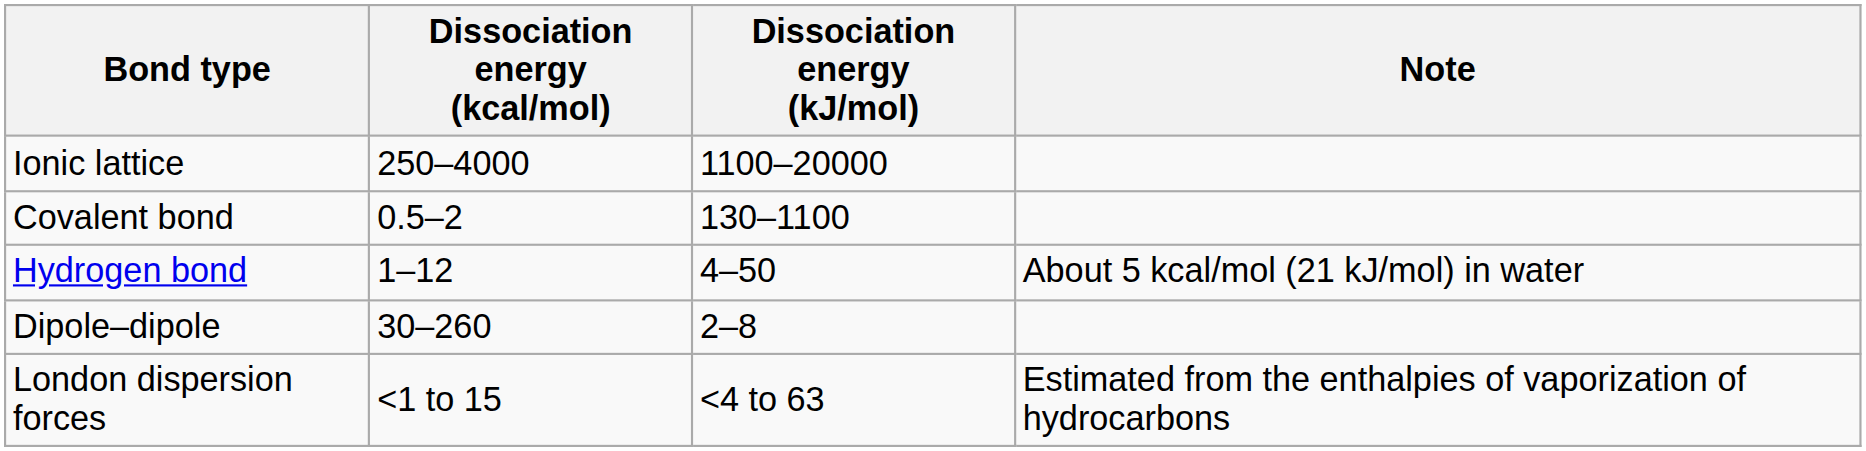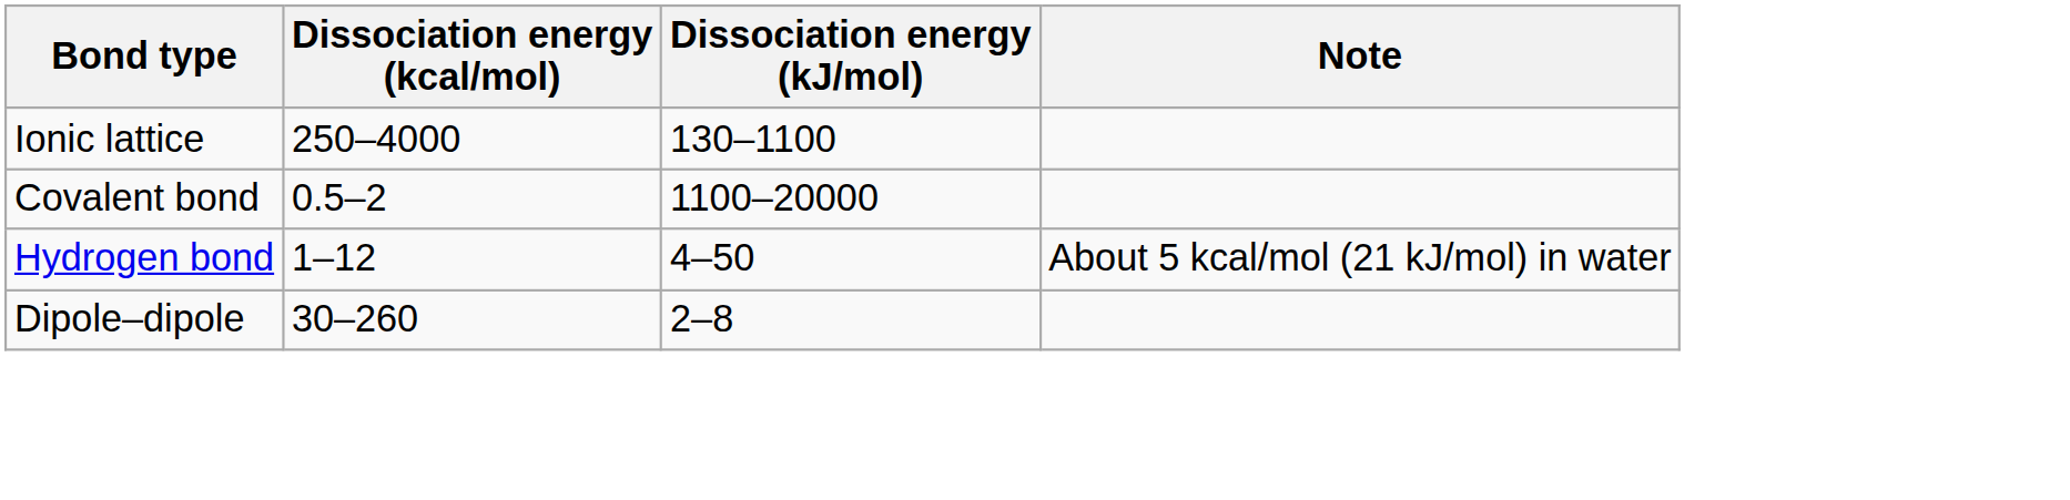Ionic lattice | Dissociation energy (kJ/mol): 1100–20000 -> 130–1100
Covalent bond | Dissociation energy (kJ/mol): 130–1100 -> 1100–20000
- row: London dispersion forces | <1 to 15 | <4 to 63 | Estimated from the enthalpies of vaporization of hydrocarbons
